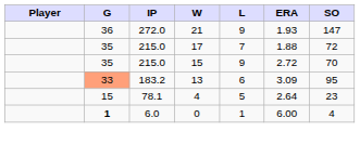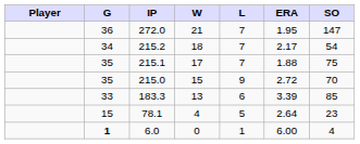21 | L: 9 -> 7
21 | ERA: 1.93 -> 1.95
+ row: 34 | 215.2 | 18 | 7 | 2.17 | 54
17 | IP: 215.0 -> 215.1
17 | SO: 72 -> 75
13 | G: lightsalmon background -> no background
13 | IP: 183.2 -> 183.3
13 | ERA: 3.09 -> 3.39
13 | SO: 95 -> 85
